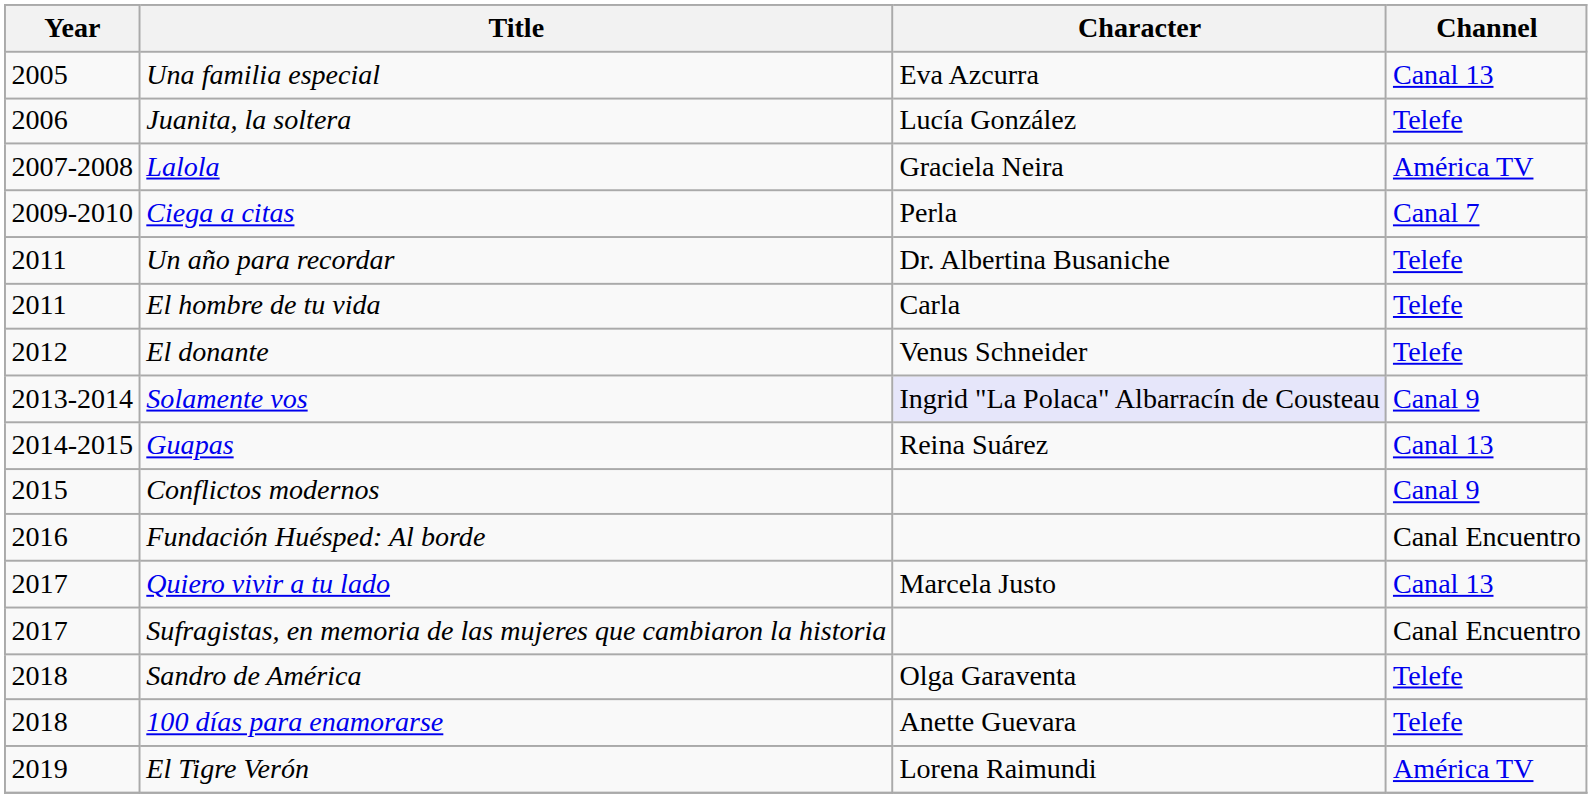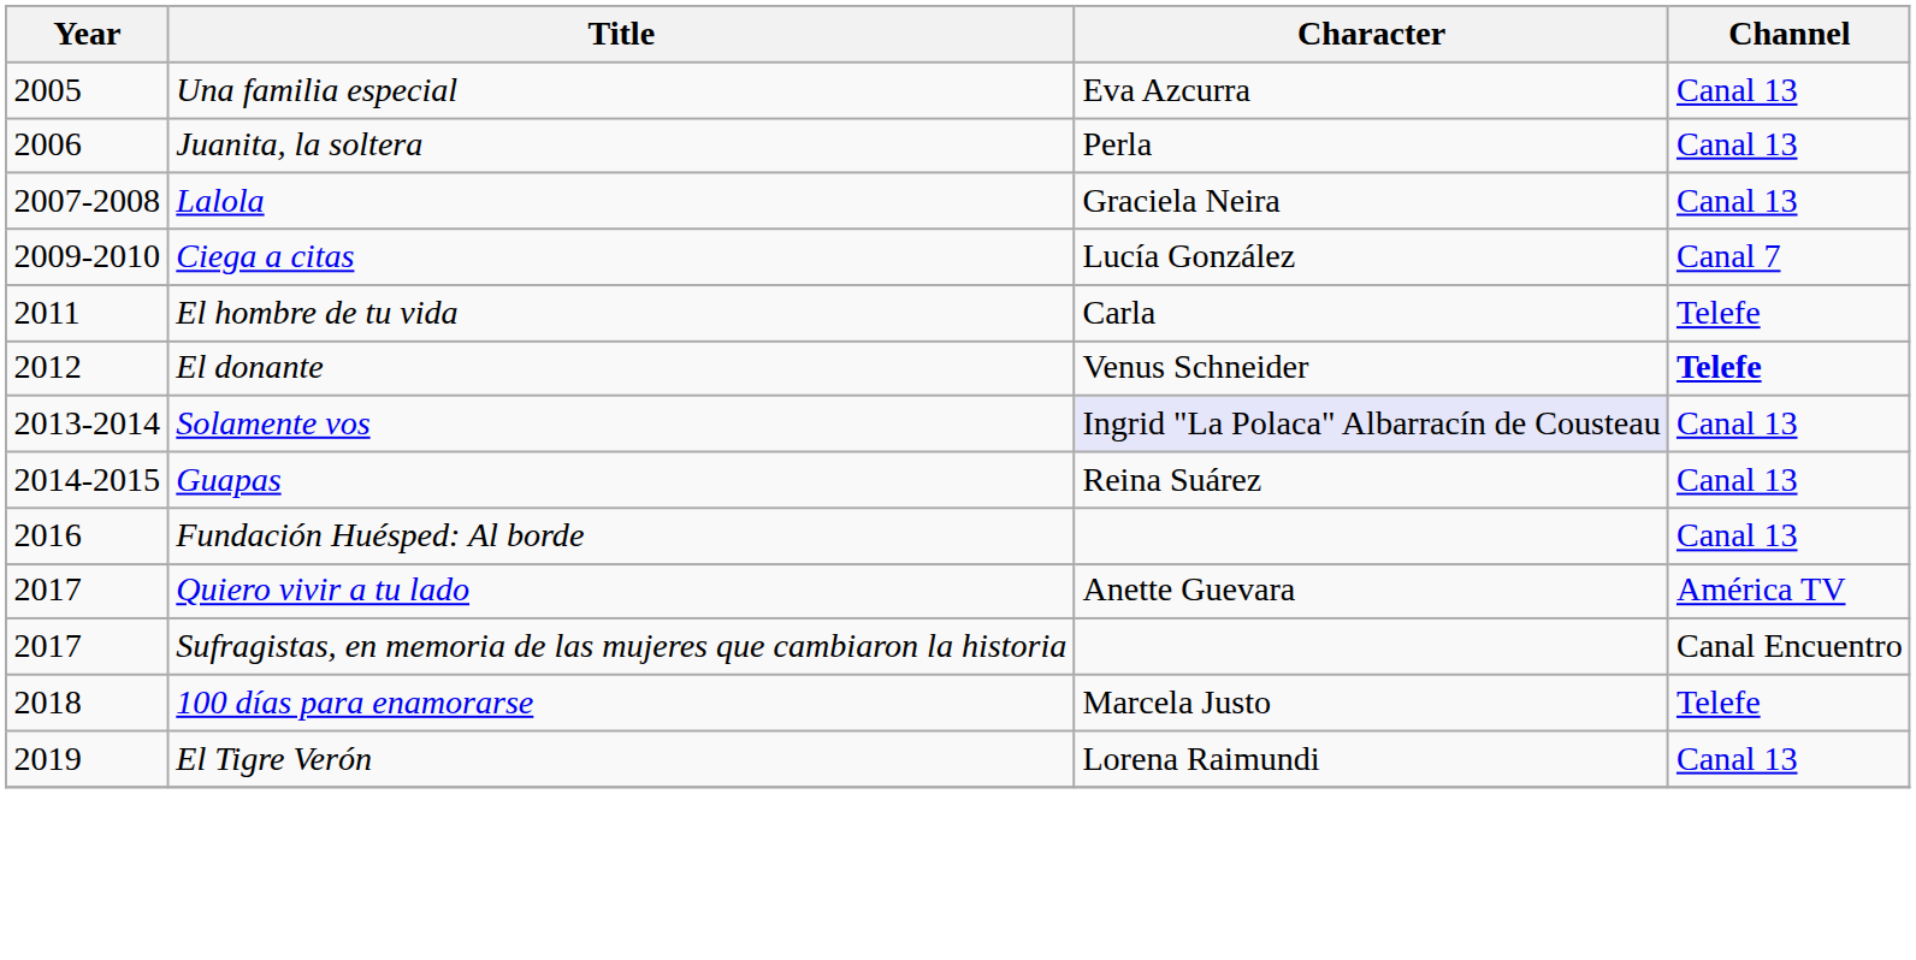Juanita, la soltera | Character: Lucía González -> Perla
Juanita, la soltera | Channel: Telefe -> Canal 13
Lalola | Channel: América TV -> Canal 13
Ciega a citas | Character: Perla -> Lucía González
- row: 2011 | Un año para recordar | Dr. Albertina Busaniche | Telefe
El donante | Channel: normal -> bold
Solamente vos | Channel: Canal 9 -> Canal 13
- row: 2015 | Conflictos modernos | Canal 9
Fundación Huésped: Al borde | Channel: Canal Encuentro -> Canal 13
Quiero vivir a tu lado | Character: Marcela Justo -> Anette Guevara
Quiero vivir a tu lado | Channel: Canal 13 -> América TV
- row: 2018 | Sandro de América | Olga Garaventa | Telefe
100 días para enamorarse | Character: Anette Guevara -> Marcela Justo
El Tigre Verón | Channel: América TV -> Canal 13
